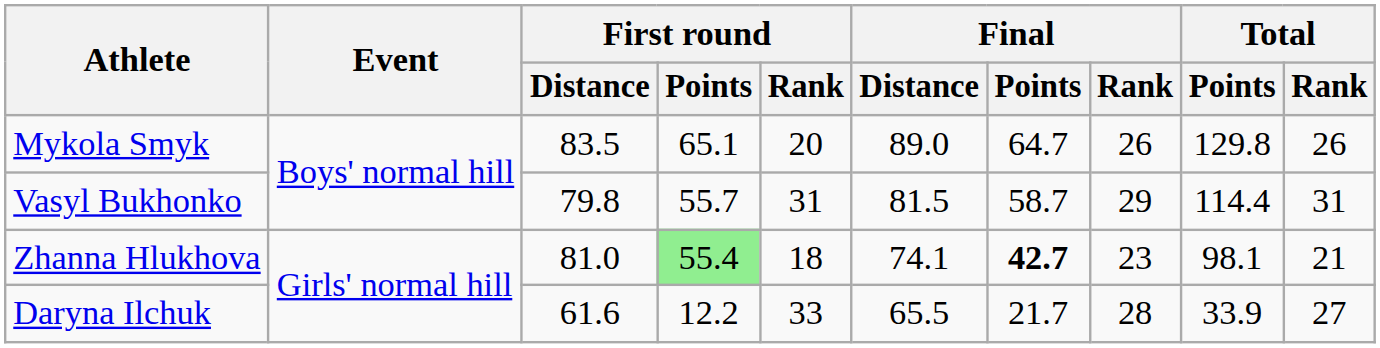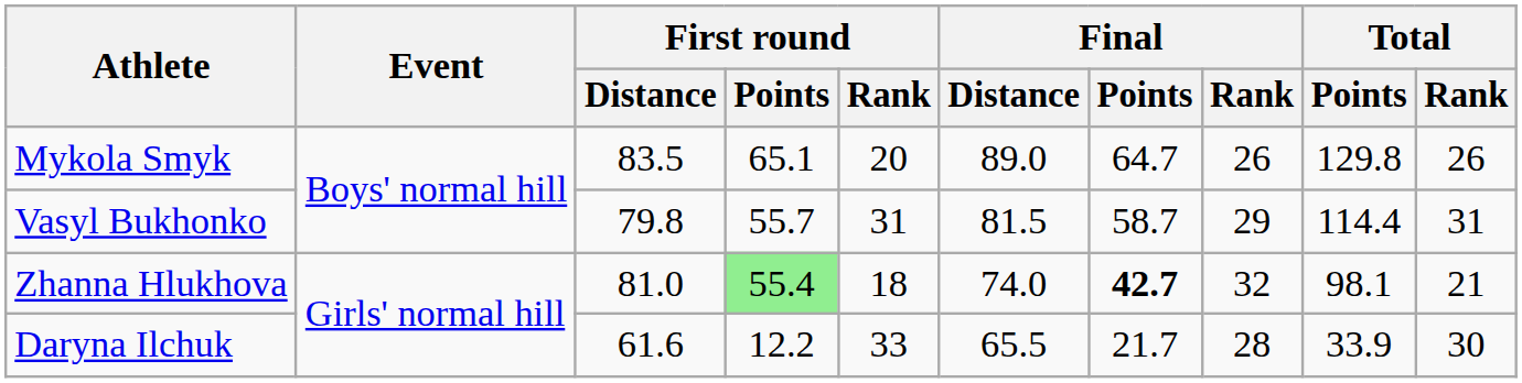Zhanna Hlukhova | Final / Distance: 74.1 -> 74.0
Zhanna Hlukhova | Final / Rank: 23 -> 32
Daryna Ilchuk | Total / Rank: 27 -> 30
